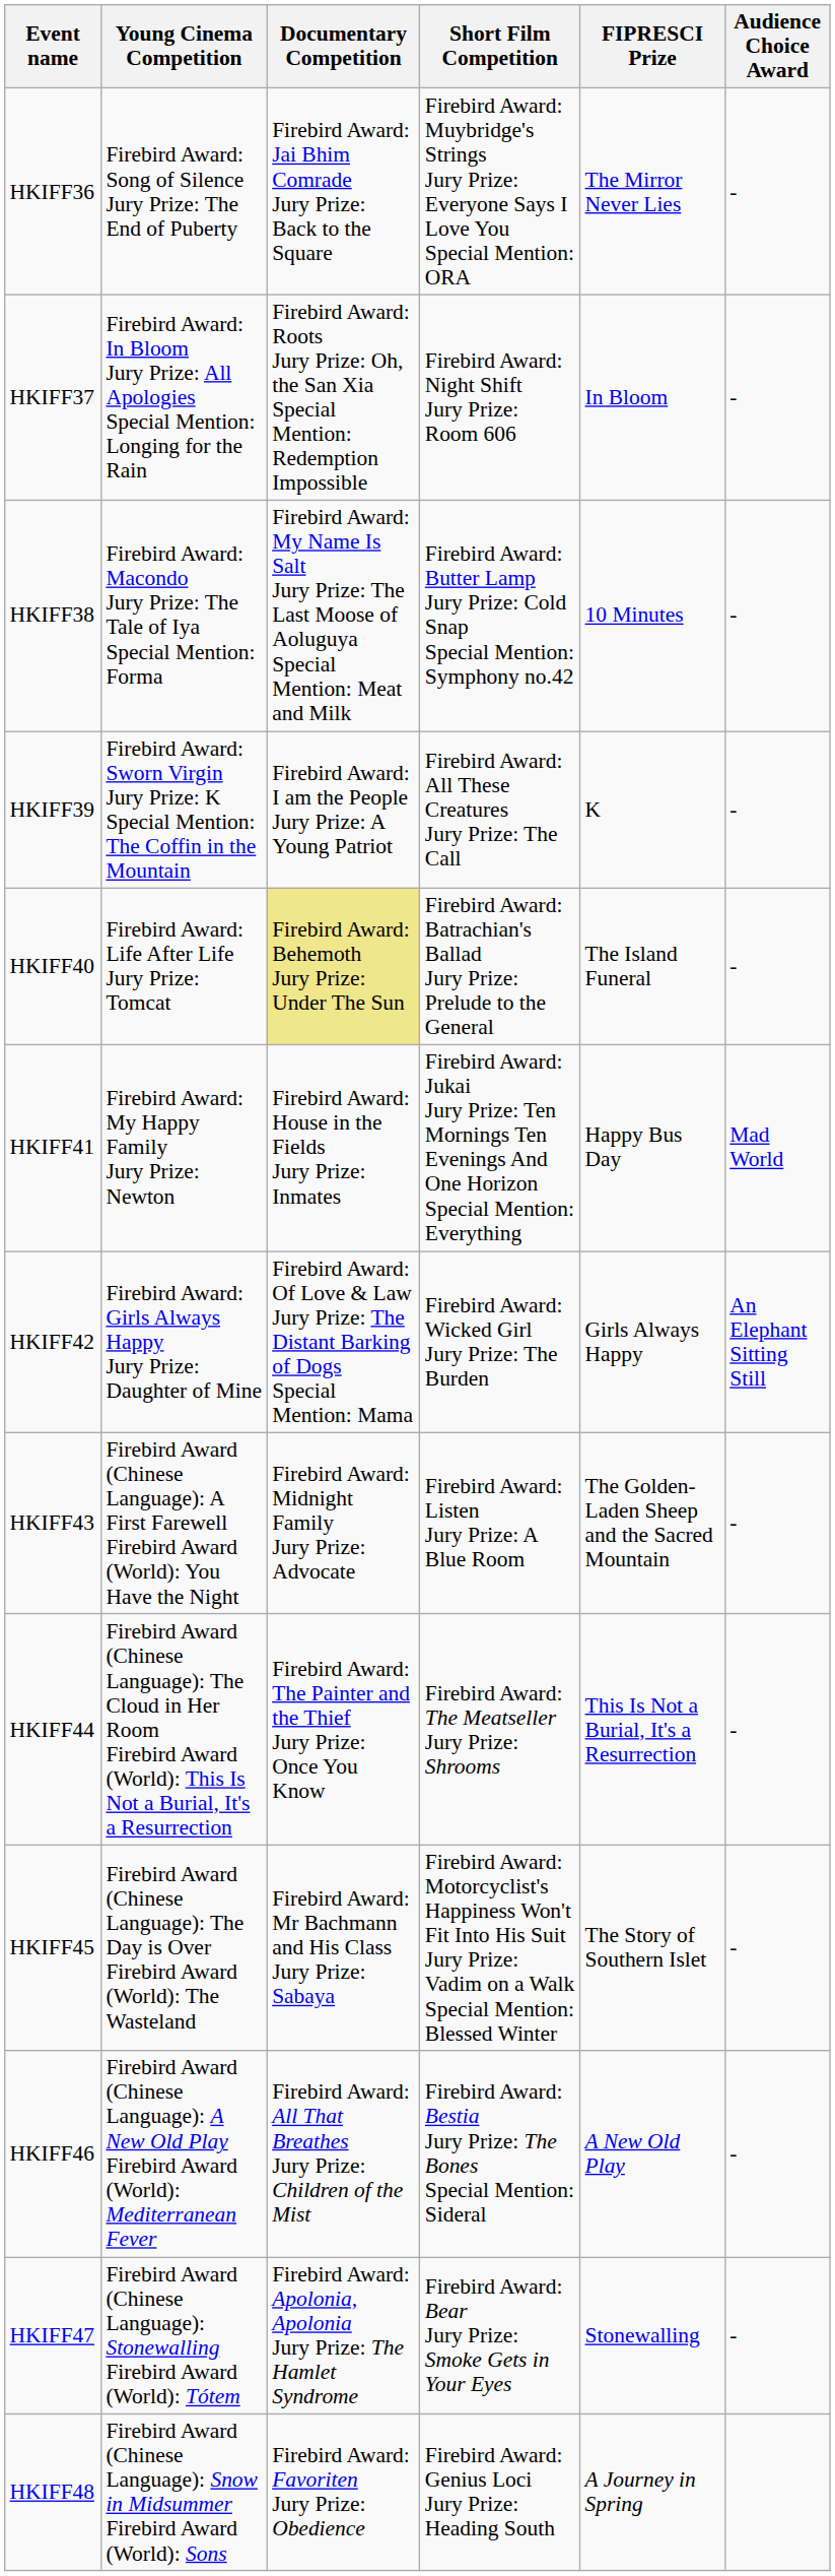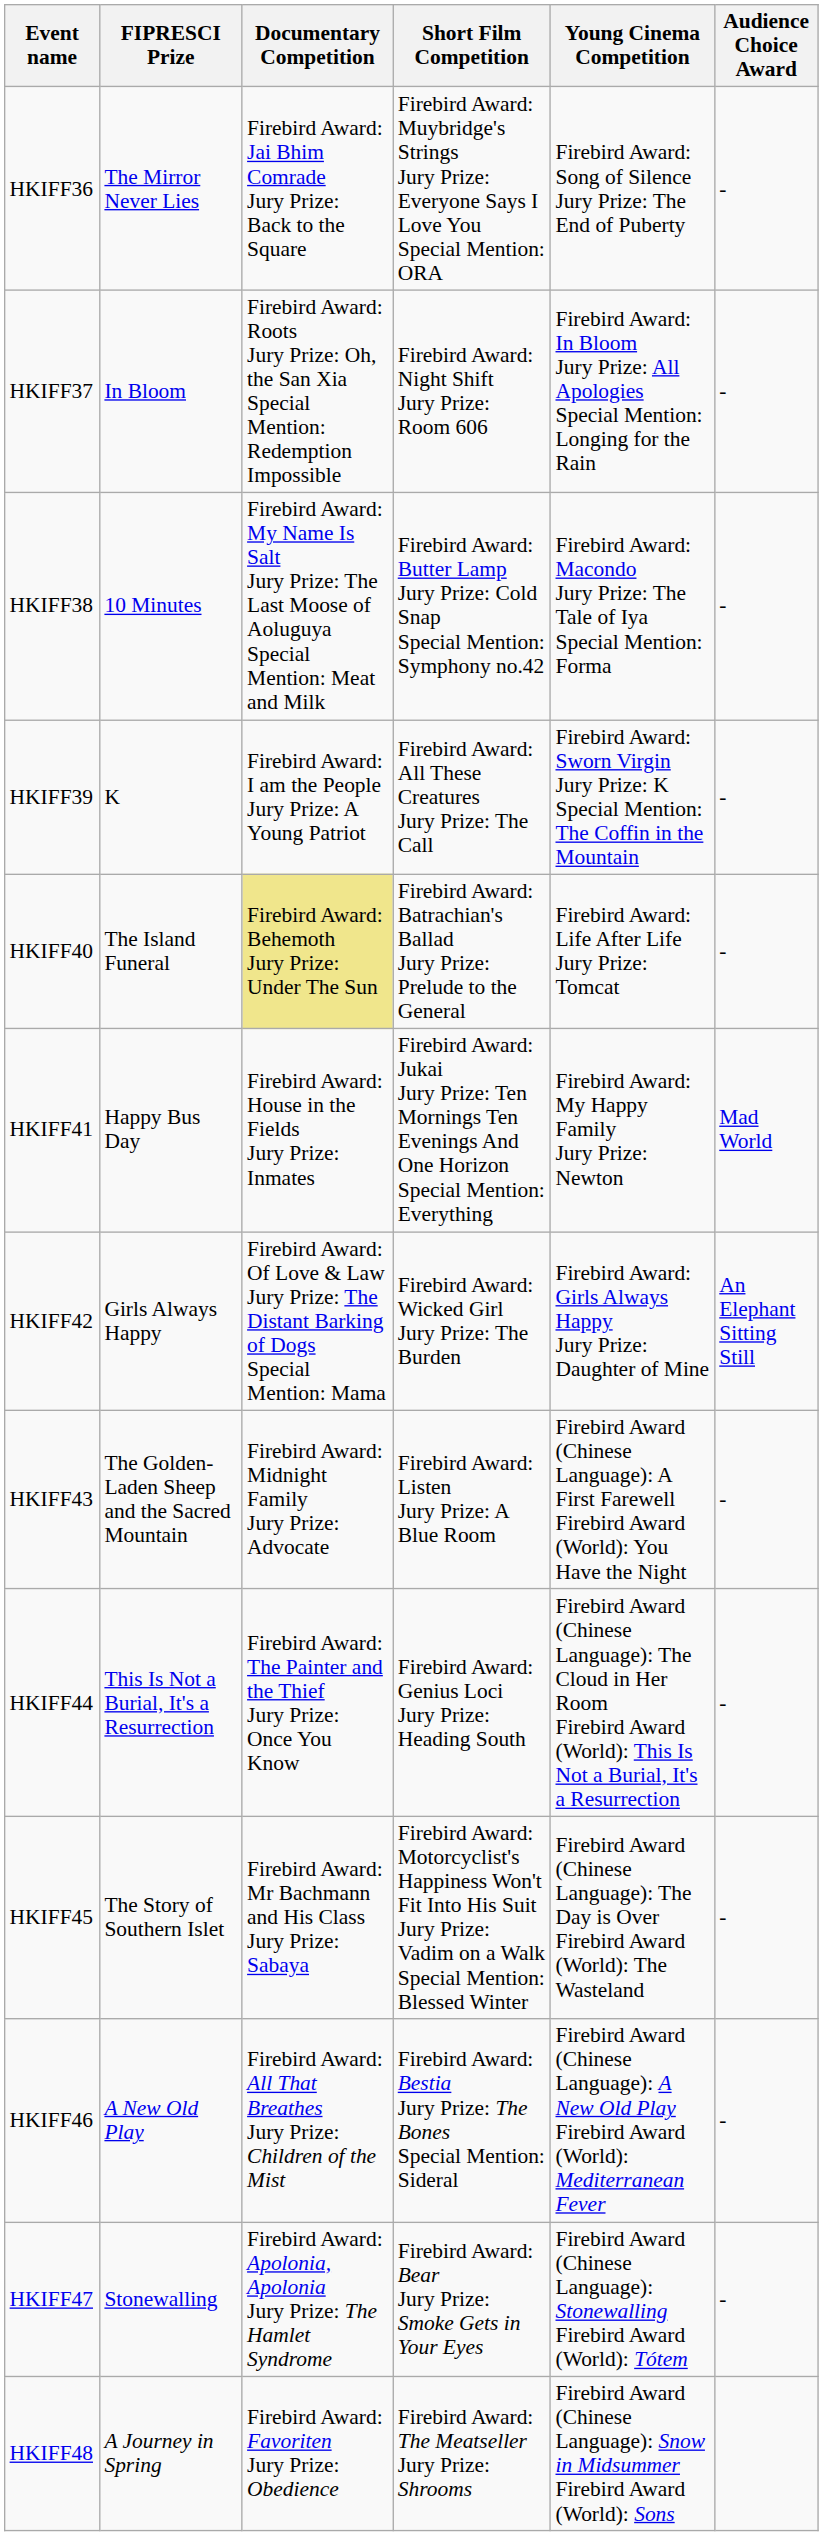columns swapped: Young Cinema Competition <-> FIPRESCI Prize
HKIFF44 | Short Film Competition: Firebird Award: The Meatseller Jury Prize: Shrooms -> Firebird Award: Genius Loci Jury Prize: Heading South
HKIFF48 | Short Film Competition: Firebird Award: Genius Loci Jury Prize: Heading South -> Firebird Award: The Meatseller Jury Prize: Shrooms
